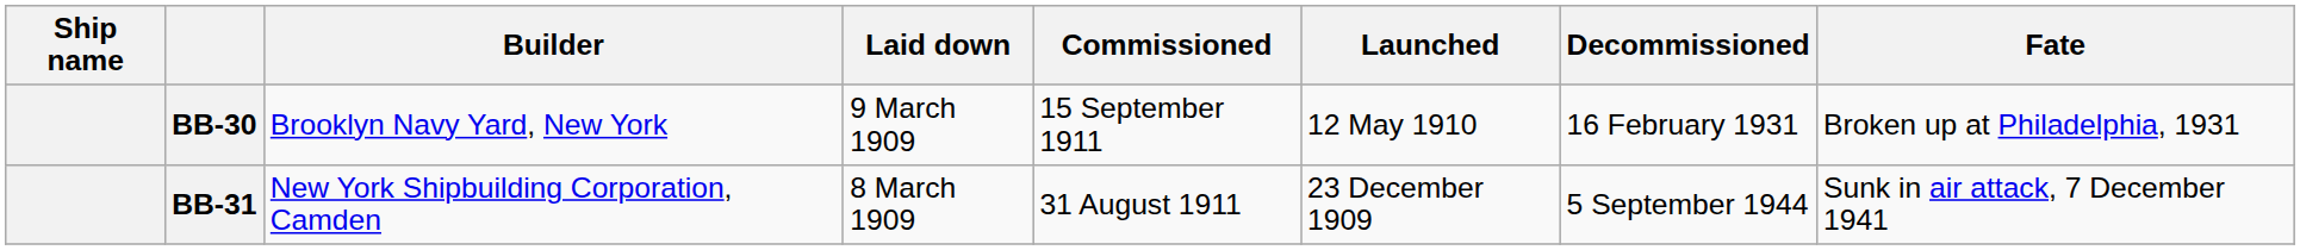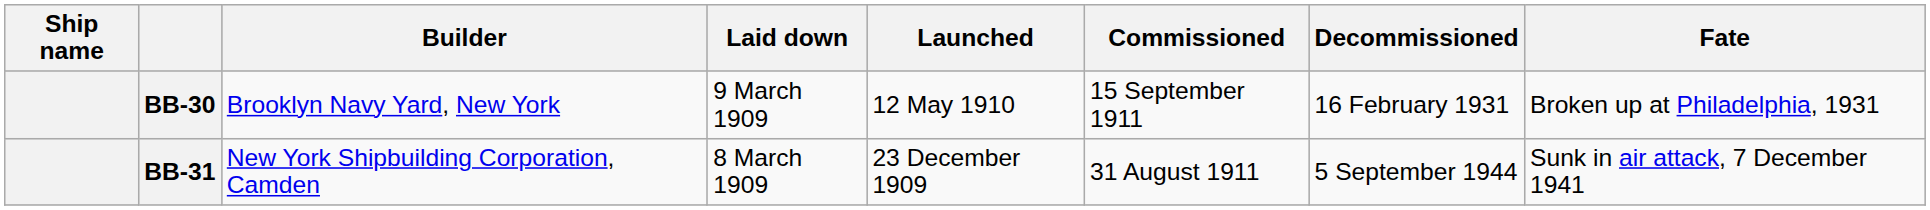columns swapped: Launched <-> Commissioned
